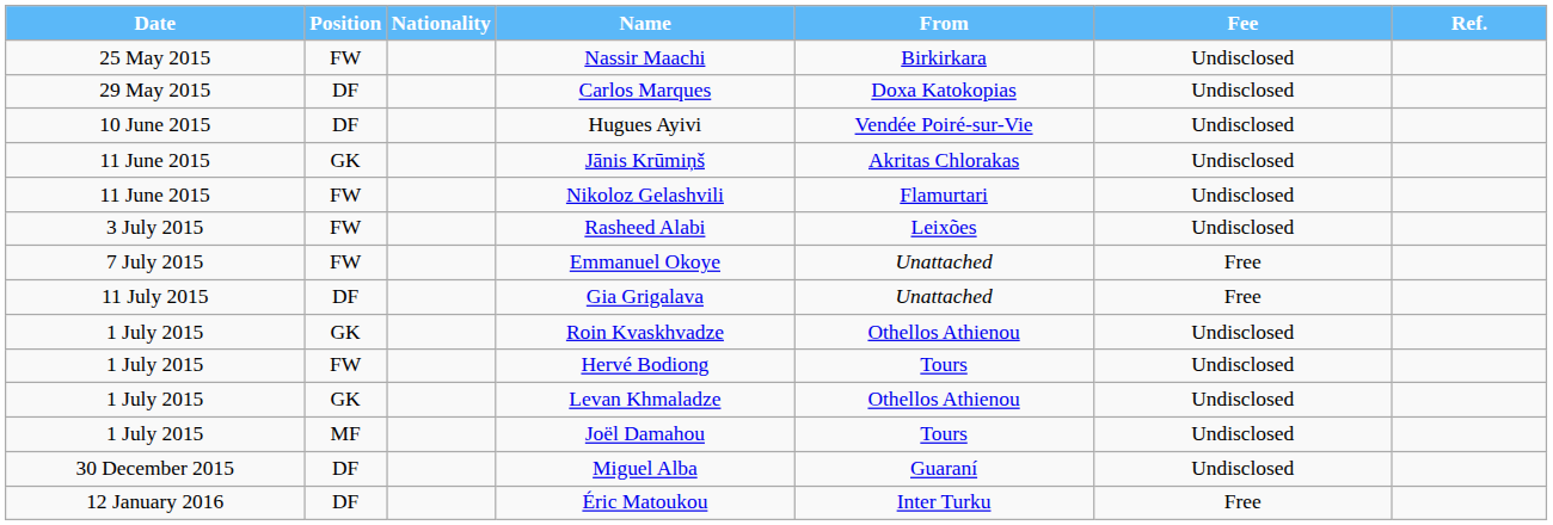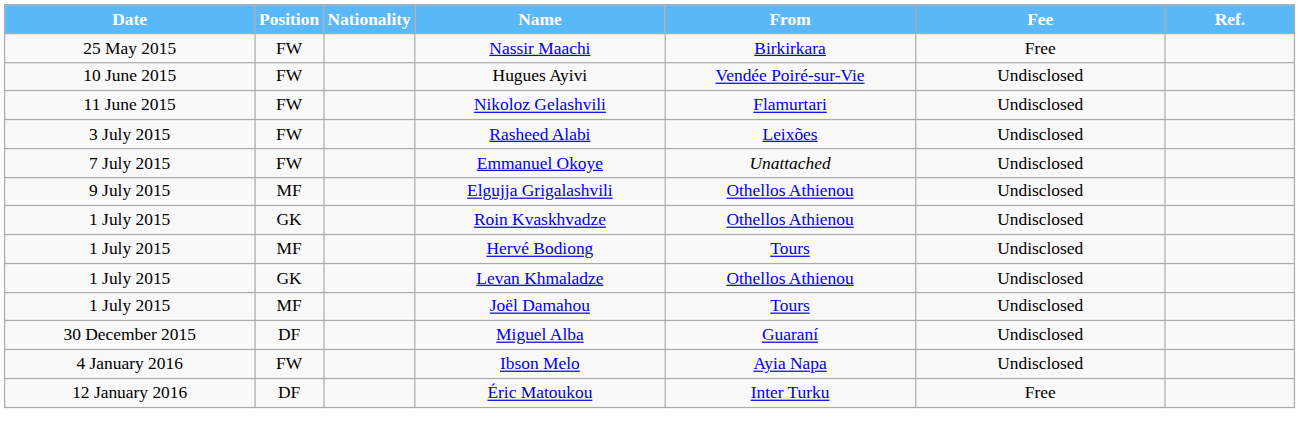Nassir Maachi | Fee: Undisclosed -> Free
- row: 29 May 2015 | DF | Carlos Marques | Doxa Katokopias | Undisclosed
Hugues Ayivi | Position: DF -> FW
- row: 11 June 2015 | GK | Jānis Krūmiņš | Akritas Chlorakas | Undisclosed
Emmanuel Okoye | Fee: Free -> Undisclosed
+ row: 9 July 2015 | MF | Elgujja Grigalashvili | Othellos Athienou | Undisclosed
- row: 11 July 2015 | DF | Gia Grigalava | Unattached | Free
Hervé Bodiong | Position: FW -> MF
+ row: 4 January 2016 | FW | Ibson Melo | Ayia Napa | Undisclosed
